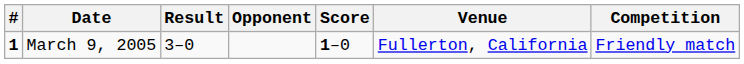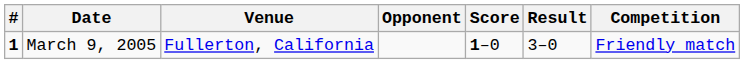columns swapped: Venue <-> Result
